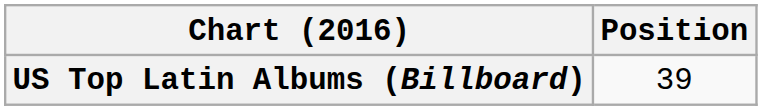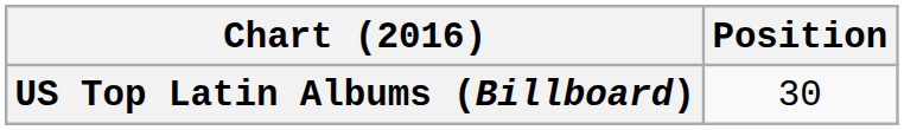US Top Latin Albums (Billboard) | Position: 39 -> 30
